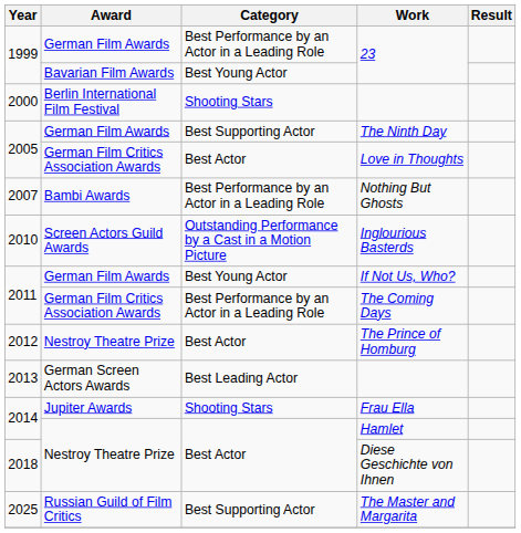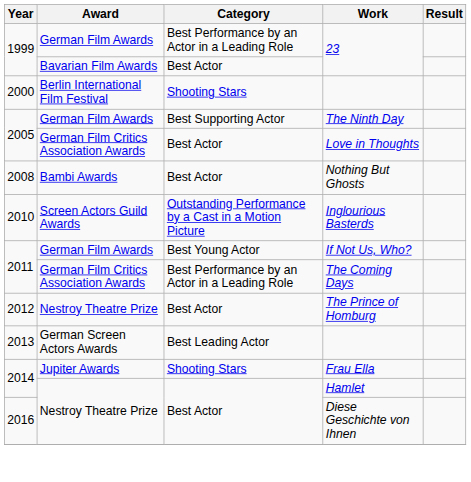Bavarian Film Awards / 23 | Category: Best Young Actor -> Best Actor
Nothing But Ghosts | Year: 2007 -> 2008
Nothing But Ghosts | Category: Best Performance by an Actor in a Leading Role -> Best Actor
Diese Geschichte von Ihnen | Year: 2018 -> 2016
- row: 2025 | Russian Guild of Film Critics | Best Supporting Actor | The Master and Margarita
